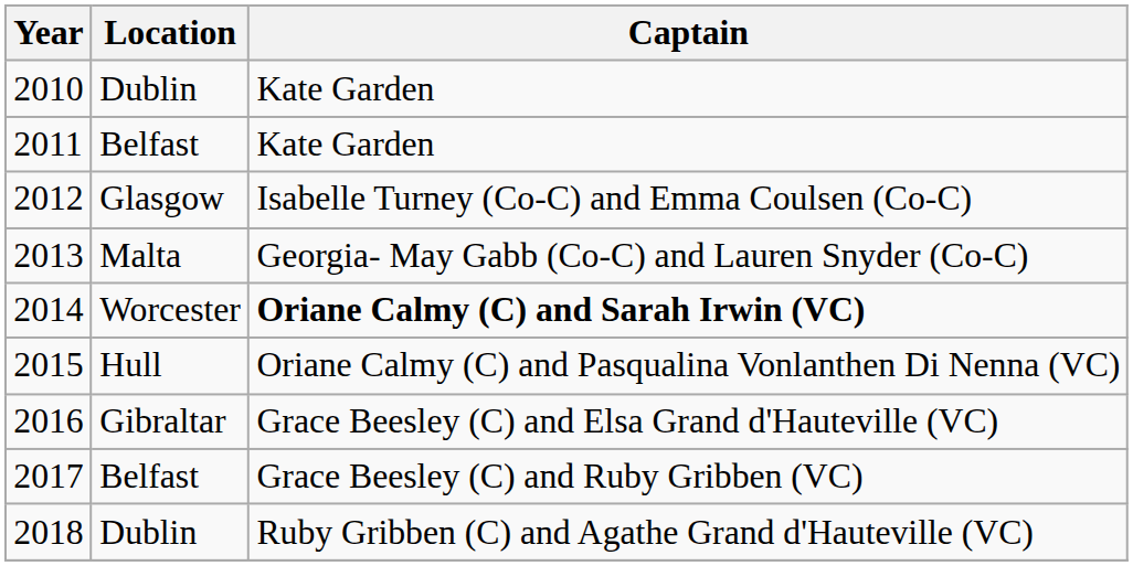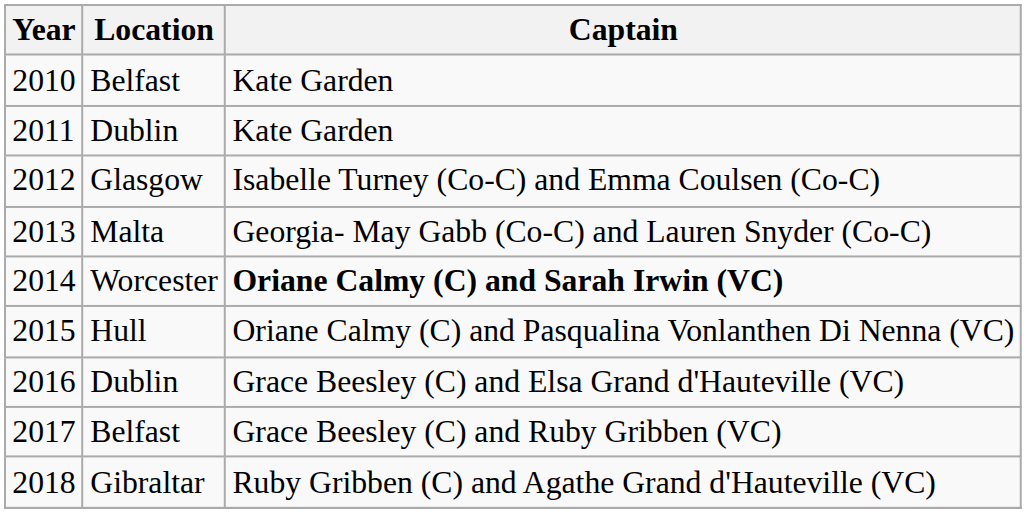2010 | Location: Dublin -> Belfast
2011 | Location: Belfast -> Dublin
2016 | Location: Gibraltar -> Dublin
2018 | Location: Dublin -> Gibraltar
